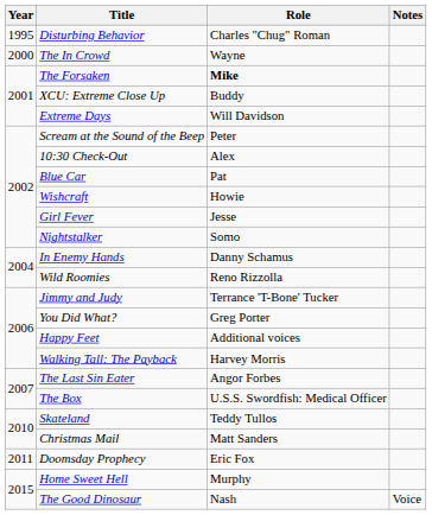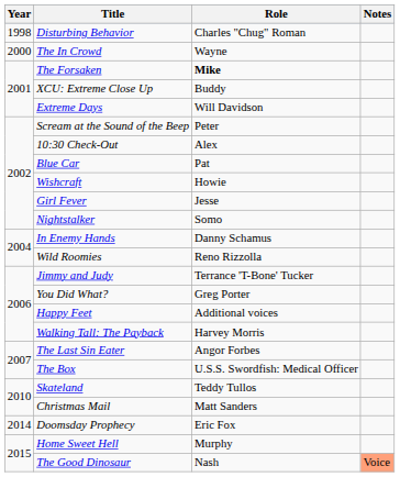Disturbing Behavior | Year: 1995 -> 1998
Doomsday Prophecy | Year: 2011 -> 2014
The Good Dinosaur | Notes: no background -> lightsalmon background
